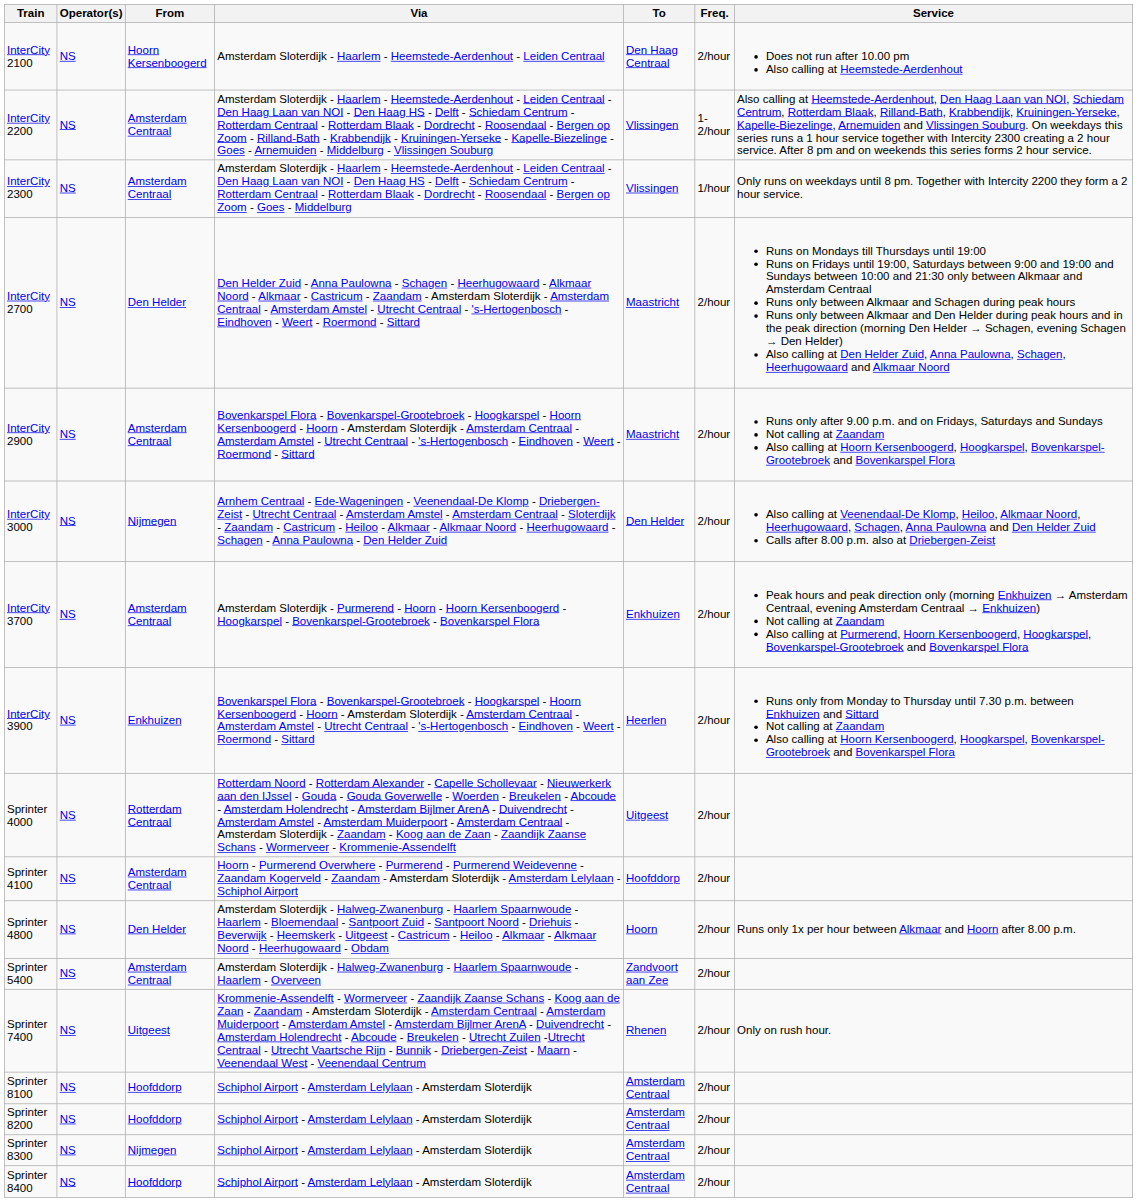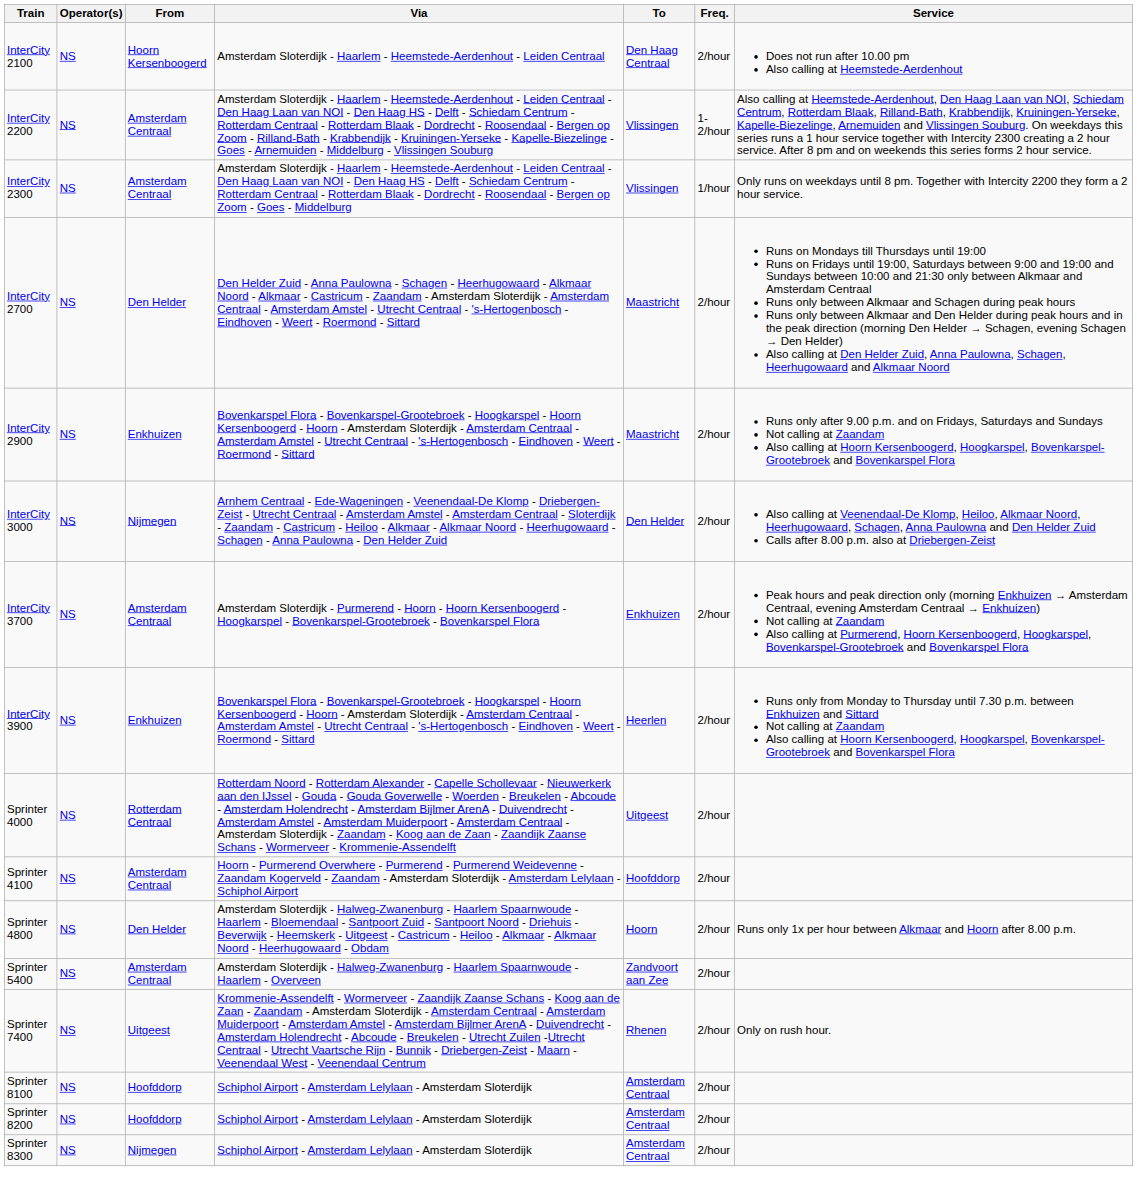InterCity 2900 | From: Amsterdam Centraal -> Enkhuizen
- row: Sprinter 8400 | NS | Hoofddorp | Schiphol Airport - Amsterdam Lelylaan - Amsterdam Sloterdijk | Amsterdam Centraal | 2/hour
